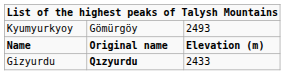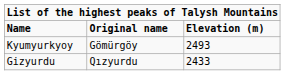rows swapped: Name <-> Kyumyurkyoy
Gizyurdu | column 2: bold -> normal
